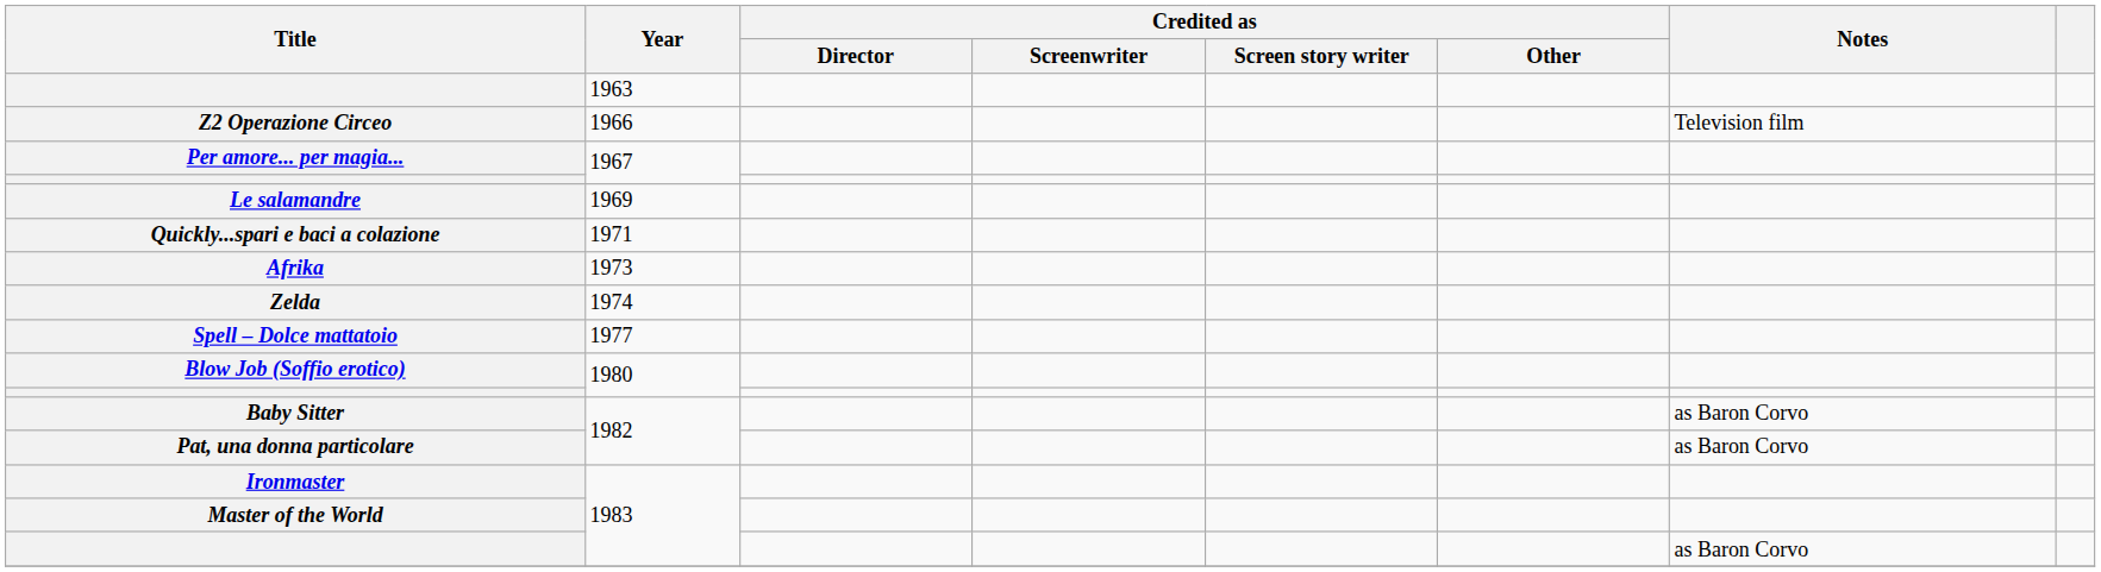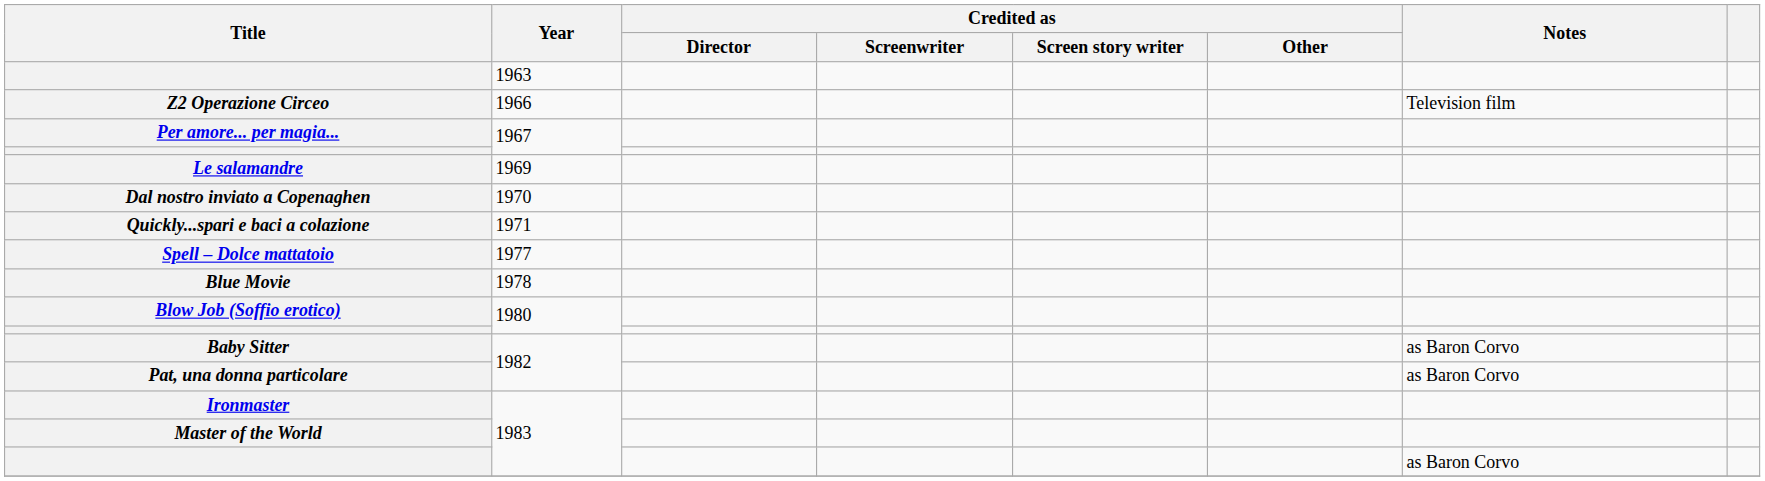+ row: Dal nostro inviato a Copenaghen | 1970
- row: Afrika | 1973
- row: Zelda | 1974
+ row: Blue Movie | 1978
